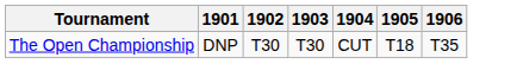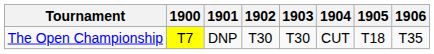+ column: 1900 | T7
